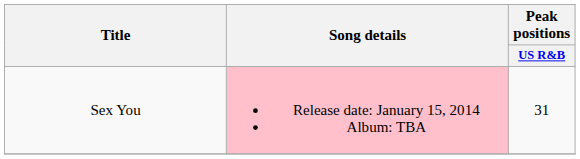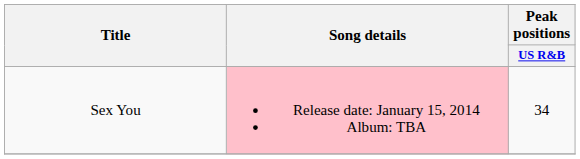Sex You | Peak positions / US R&B: 31 -> 34
